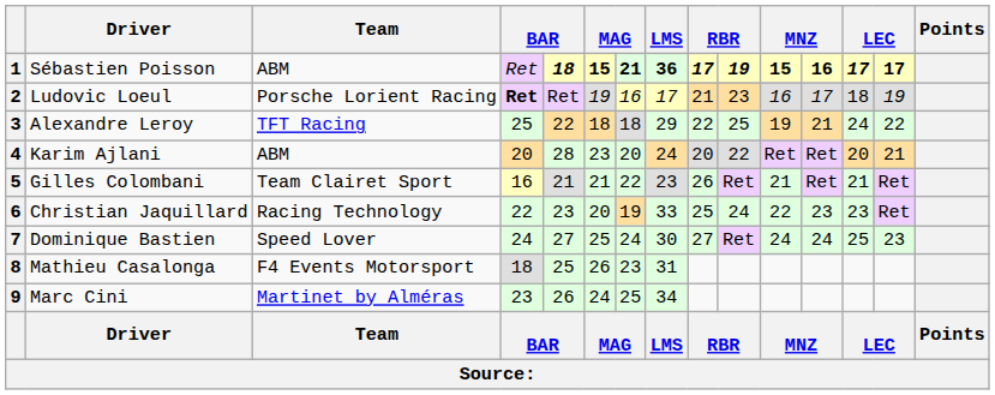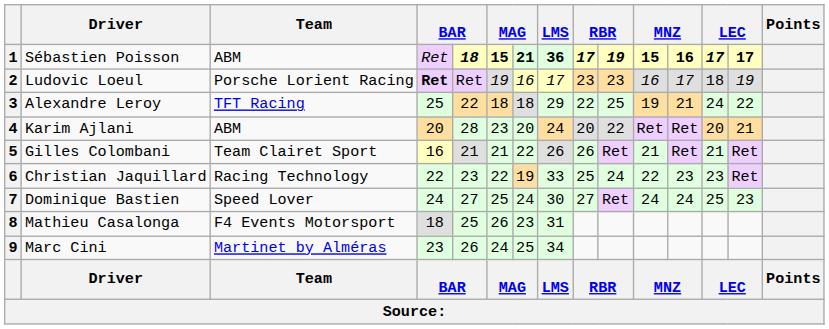2 | column 9: 21 -> 23
5 | LMS: 23 -> 26
6 | column 6: 20 -> 22
